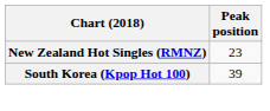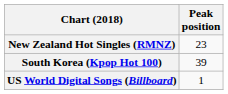+ row: US World Digital Songs (Billboard) | 1
